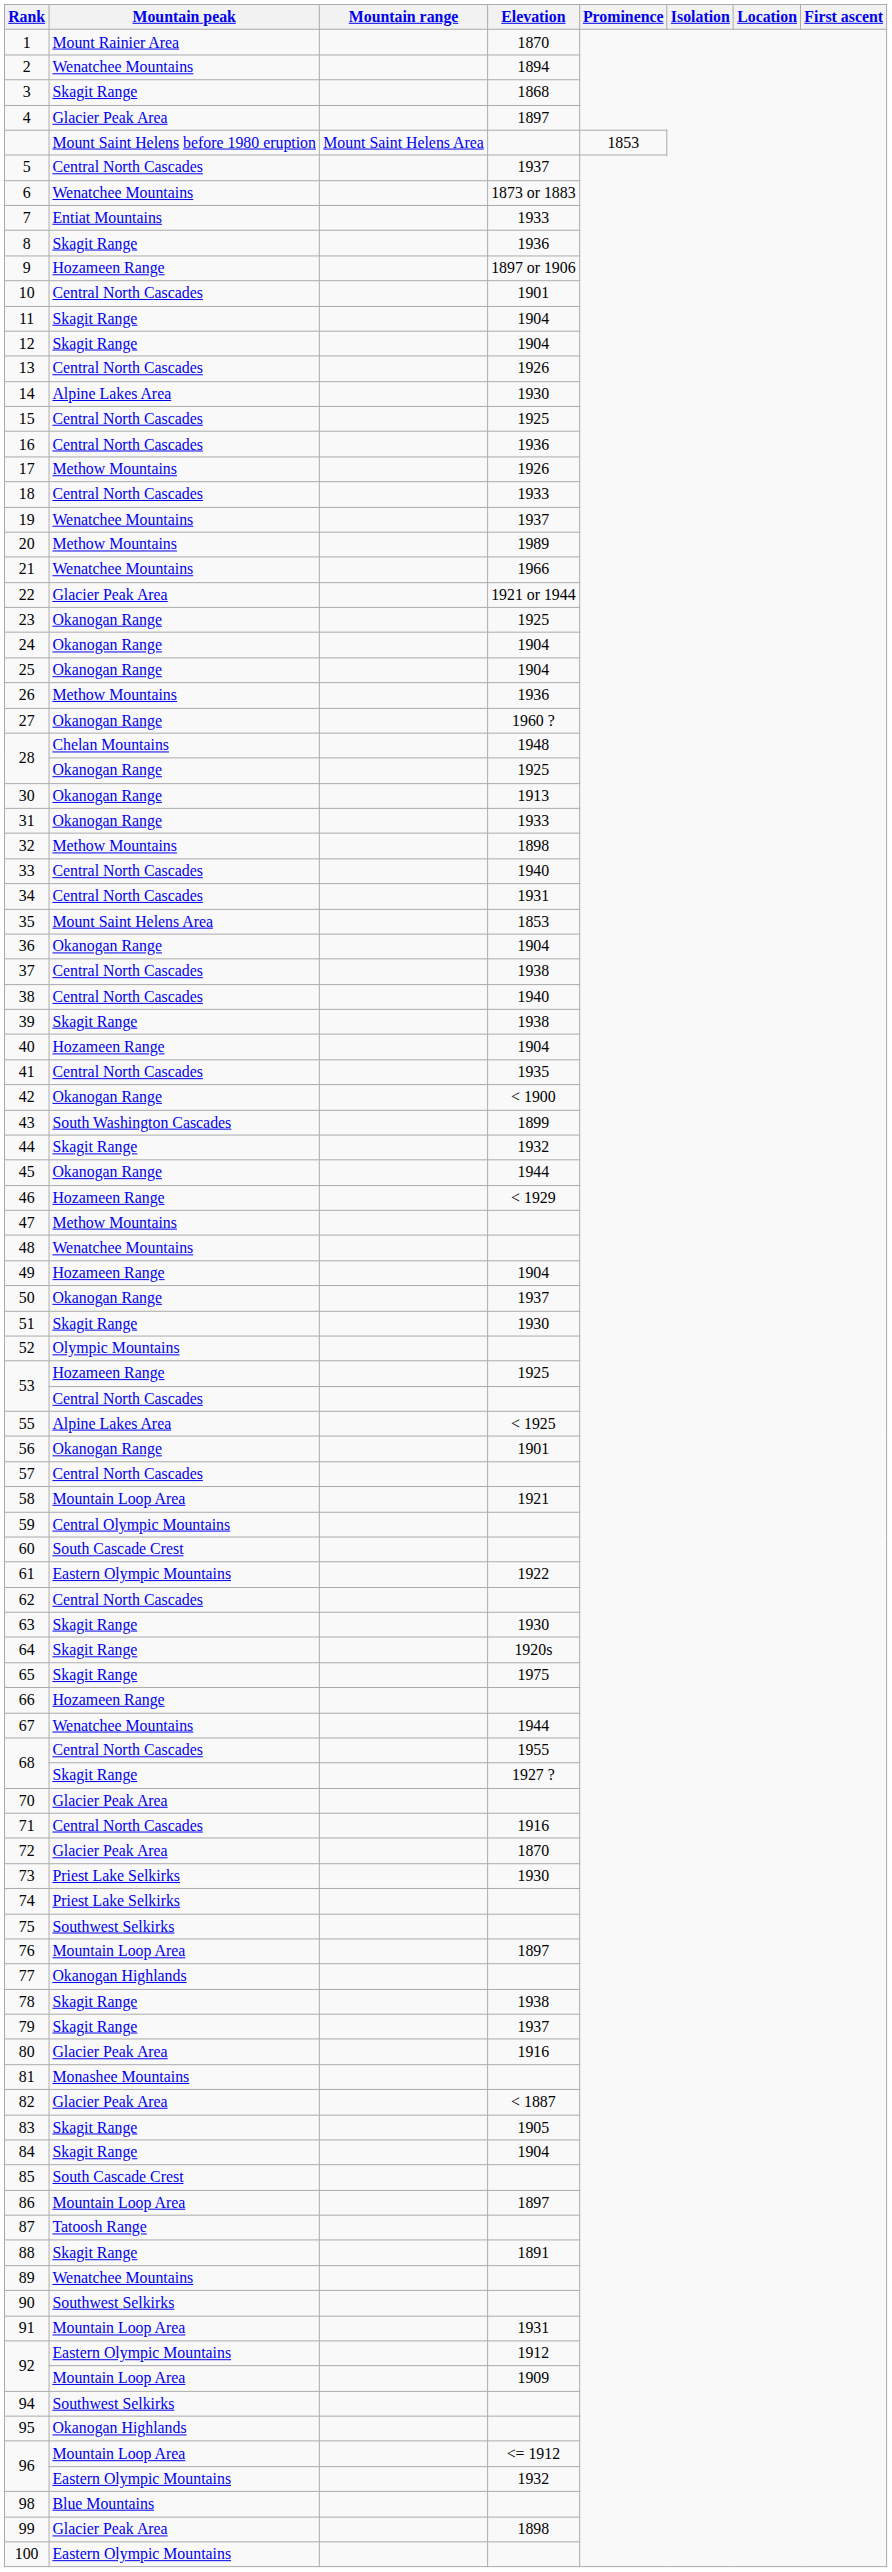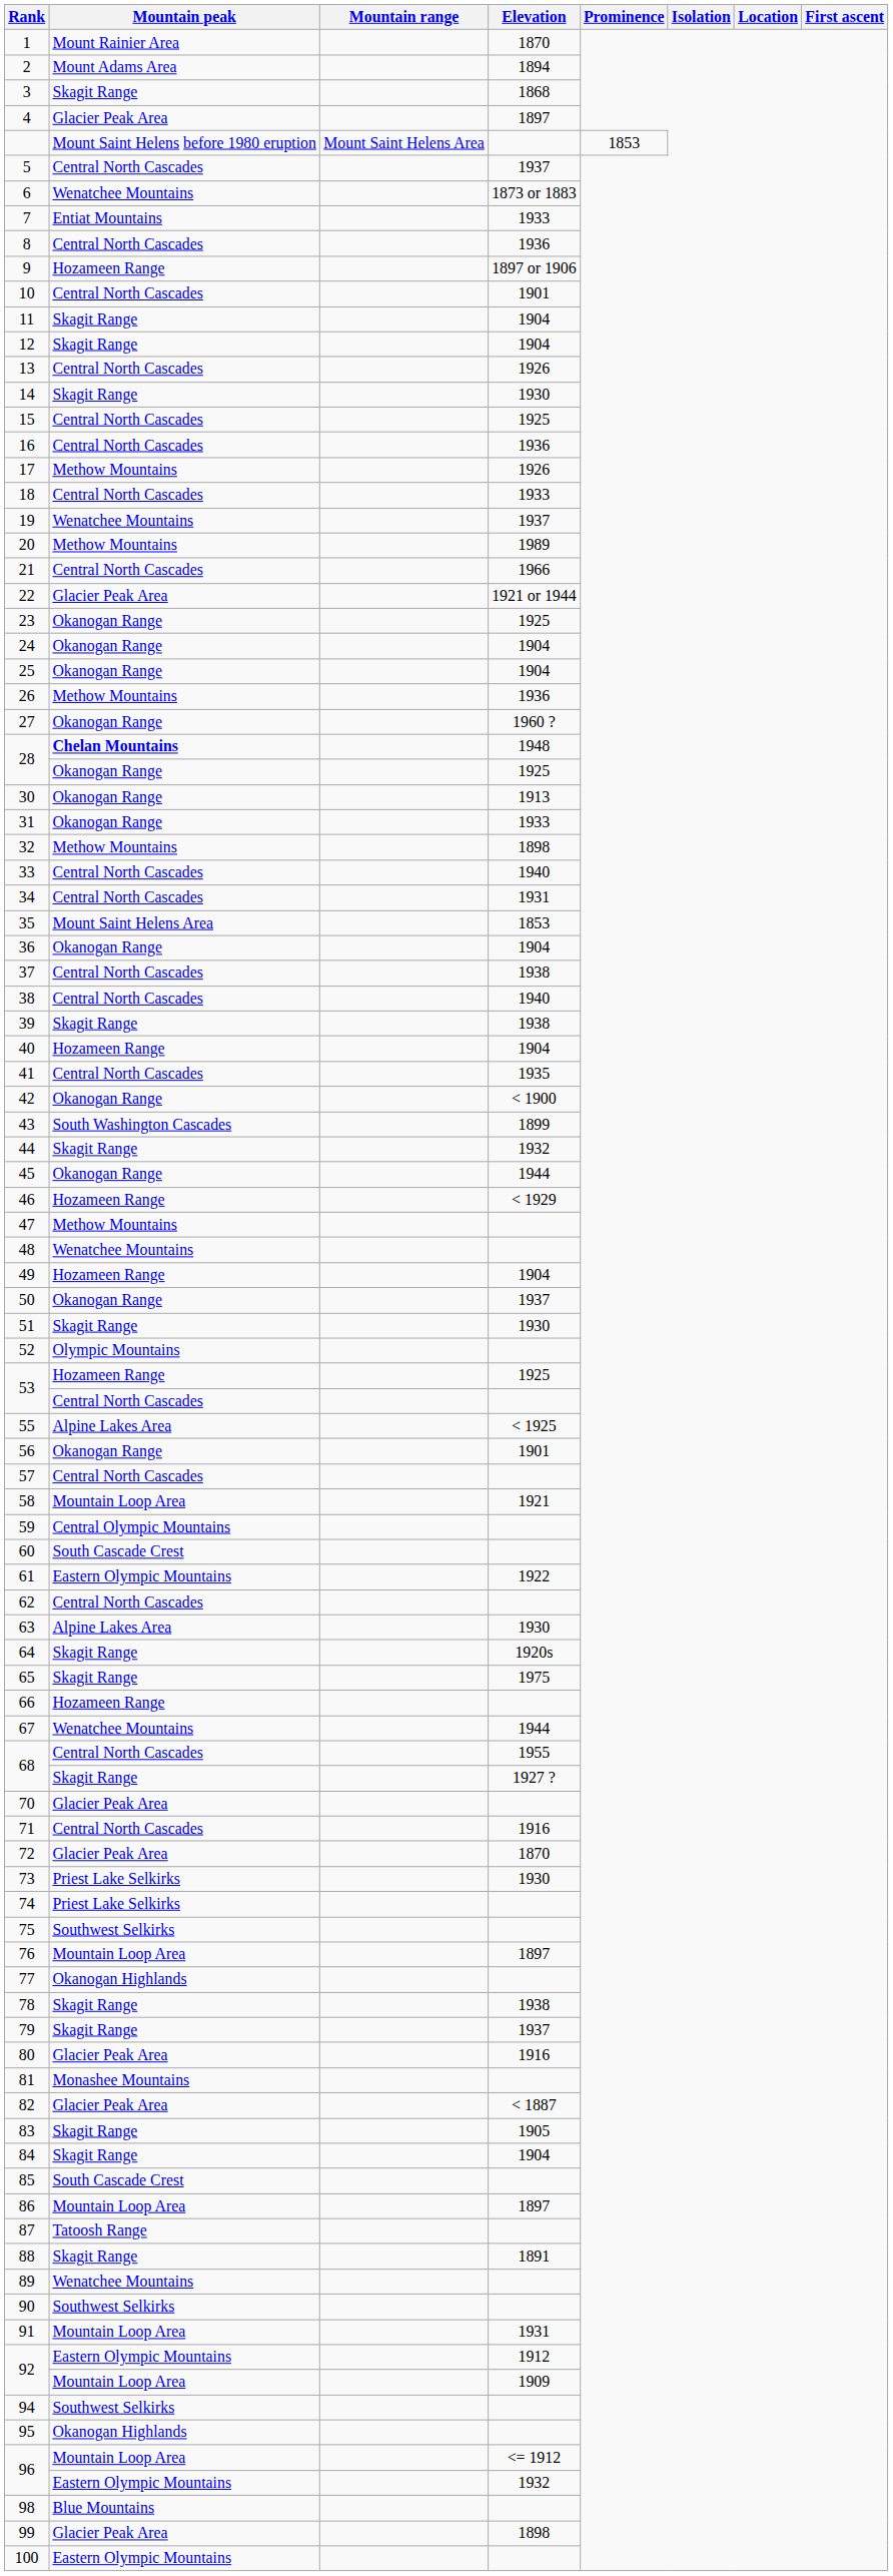2 | Mountain peak: Wenatchee Mountains -> Mount Adams Area
8 | Mountain peak: Skagit Range -> Central North Cascades
14 | Mountain peak: Alpine Lakes Area -> Skagit Range
21 | Mountain peak: Wenatchee Mountains -> Central North Cascades
28 / 1948 | Mountain peak: normal -> bold
63 | Mountain peak: Skagit Range -> Alpine Lakes Area
